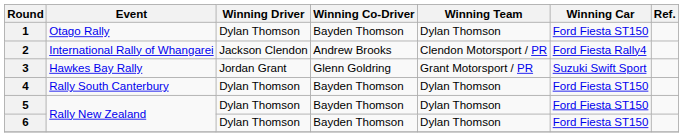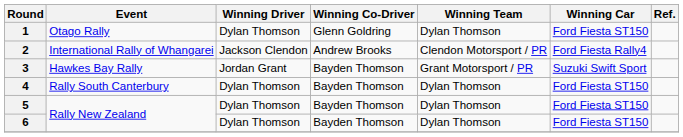1 | Winning Co-Driver: Bayden Thomson -> Glenn Goldring
3 | Winning Co-Driver: Glenn Goldring -> Bayden Thomson
